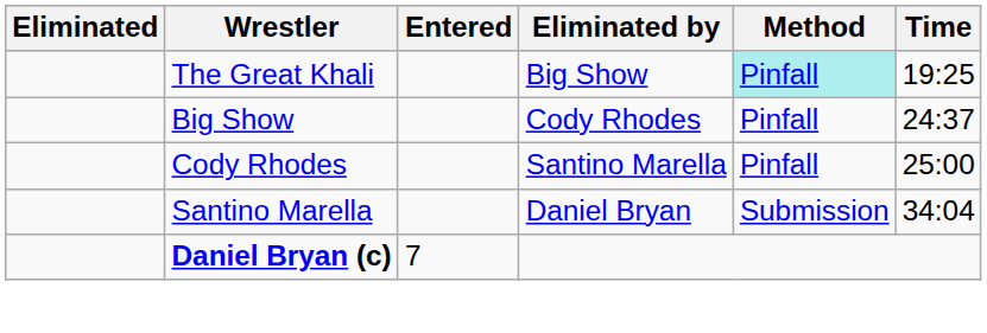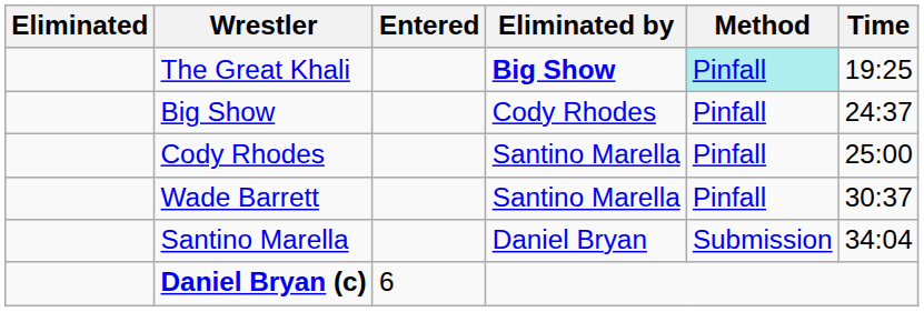The Great Khali | Eliminated by: normal -> bold
+ row: Wade Barrett | Santino Marella | Pinfall | 30:37
Daniel Bryan (c) | Entered: 7 -> 6
